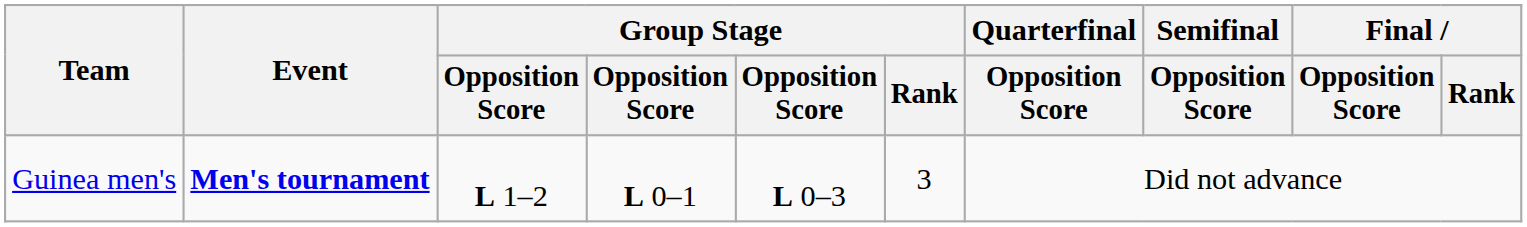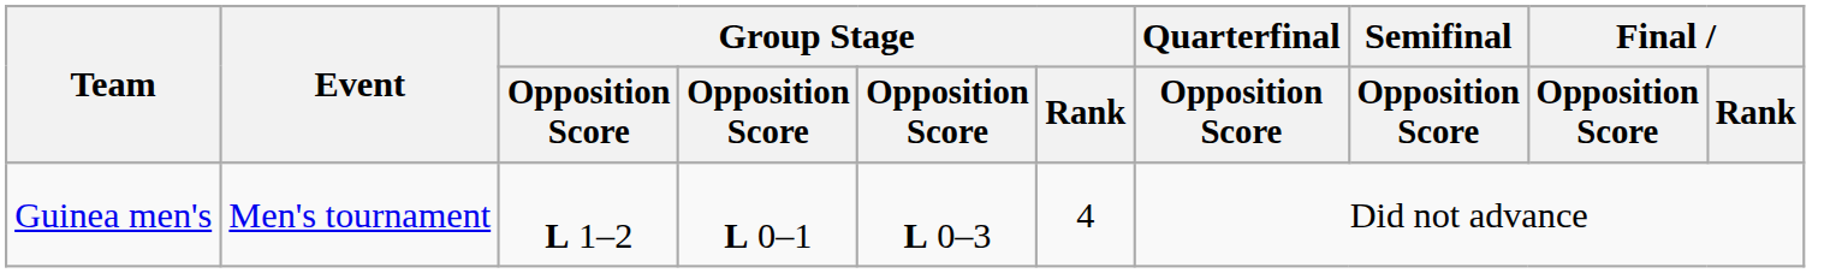Guinea men's | Event: bold -> normal
Guinea men's | Group Stage / Rank: 3 -> 4
